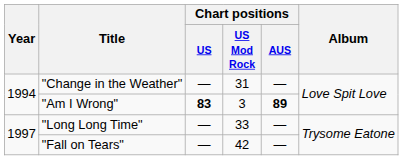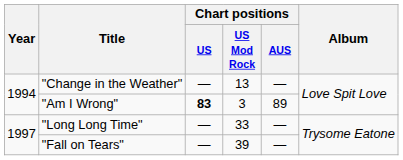"Change in the Weather" | Chart positions / US Mod Rock: 31 -> 13
"Am I Wrong" | Chart positions / AUS: bold -> normal
"Fall on Tears" | Chart positions / US Mod Rock: 42 -> 39
